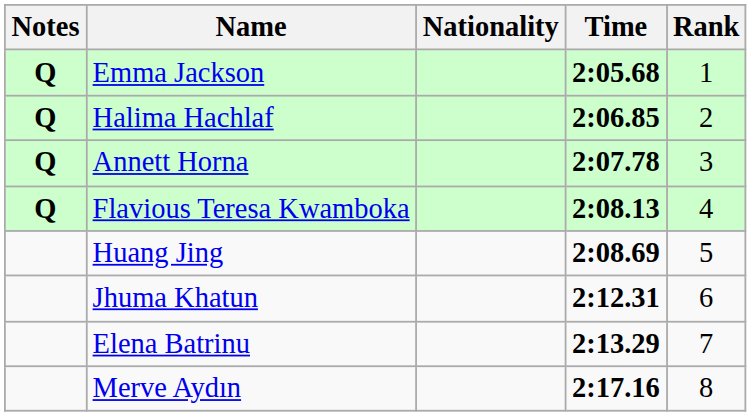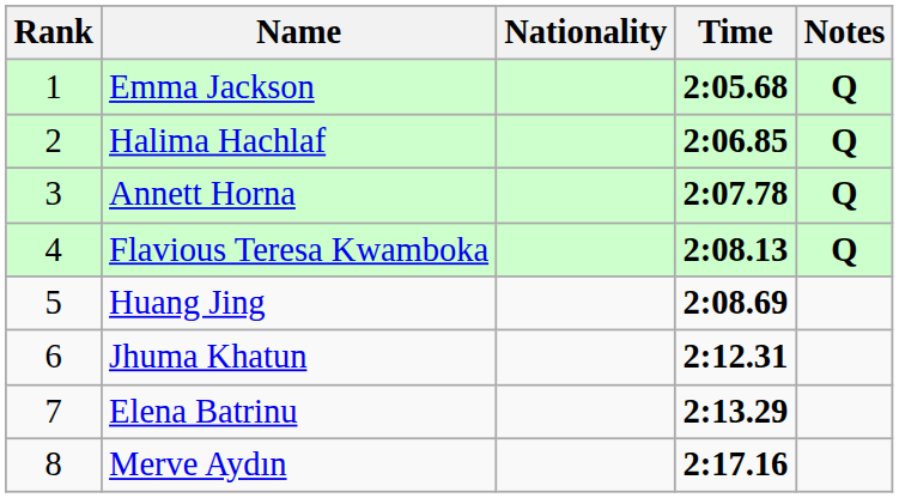columns swapped: Rank <-> Notes
